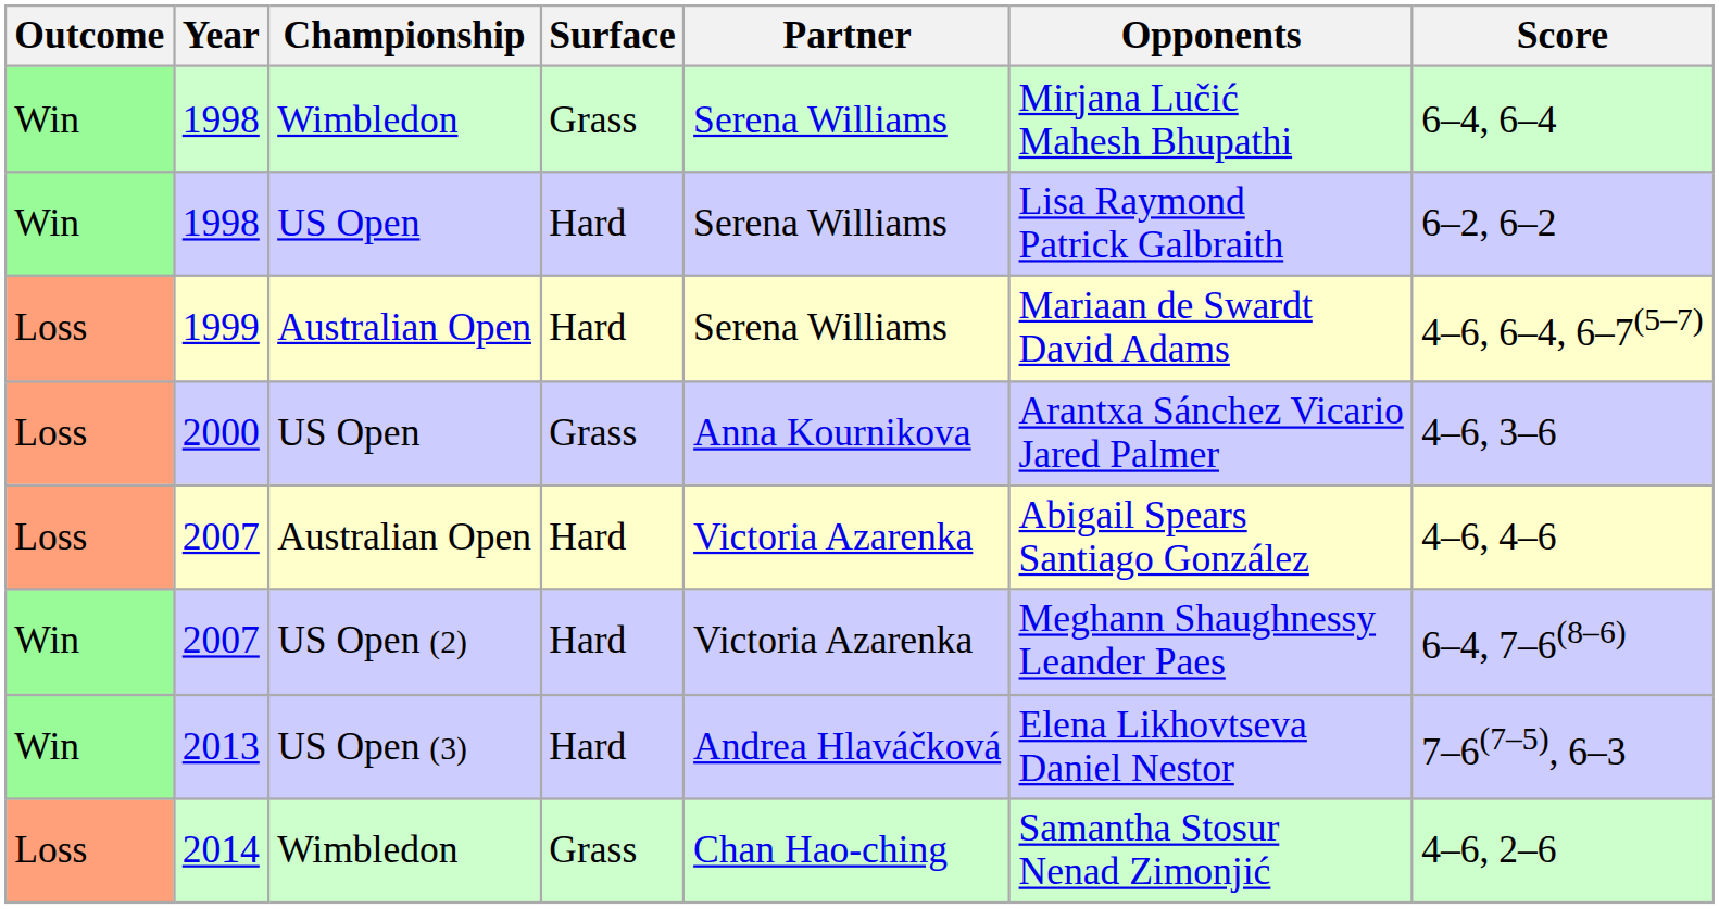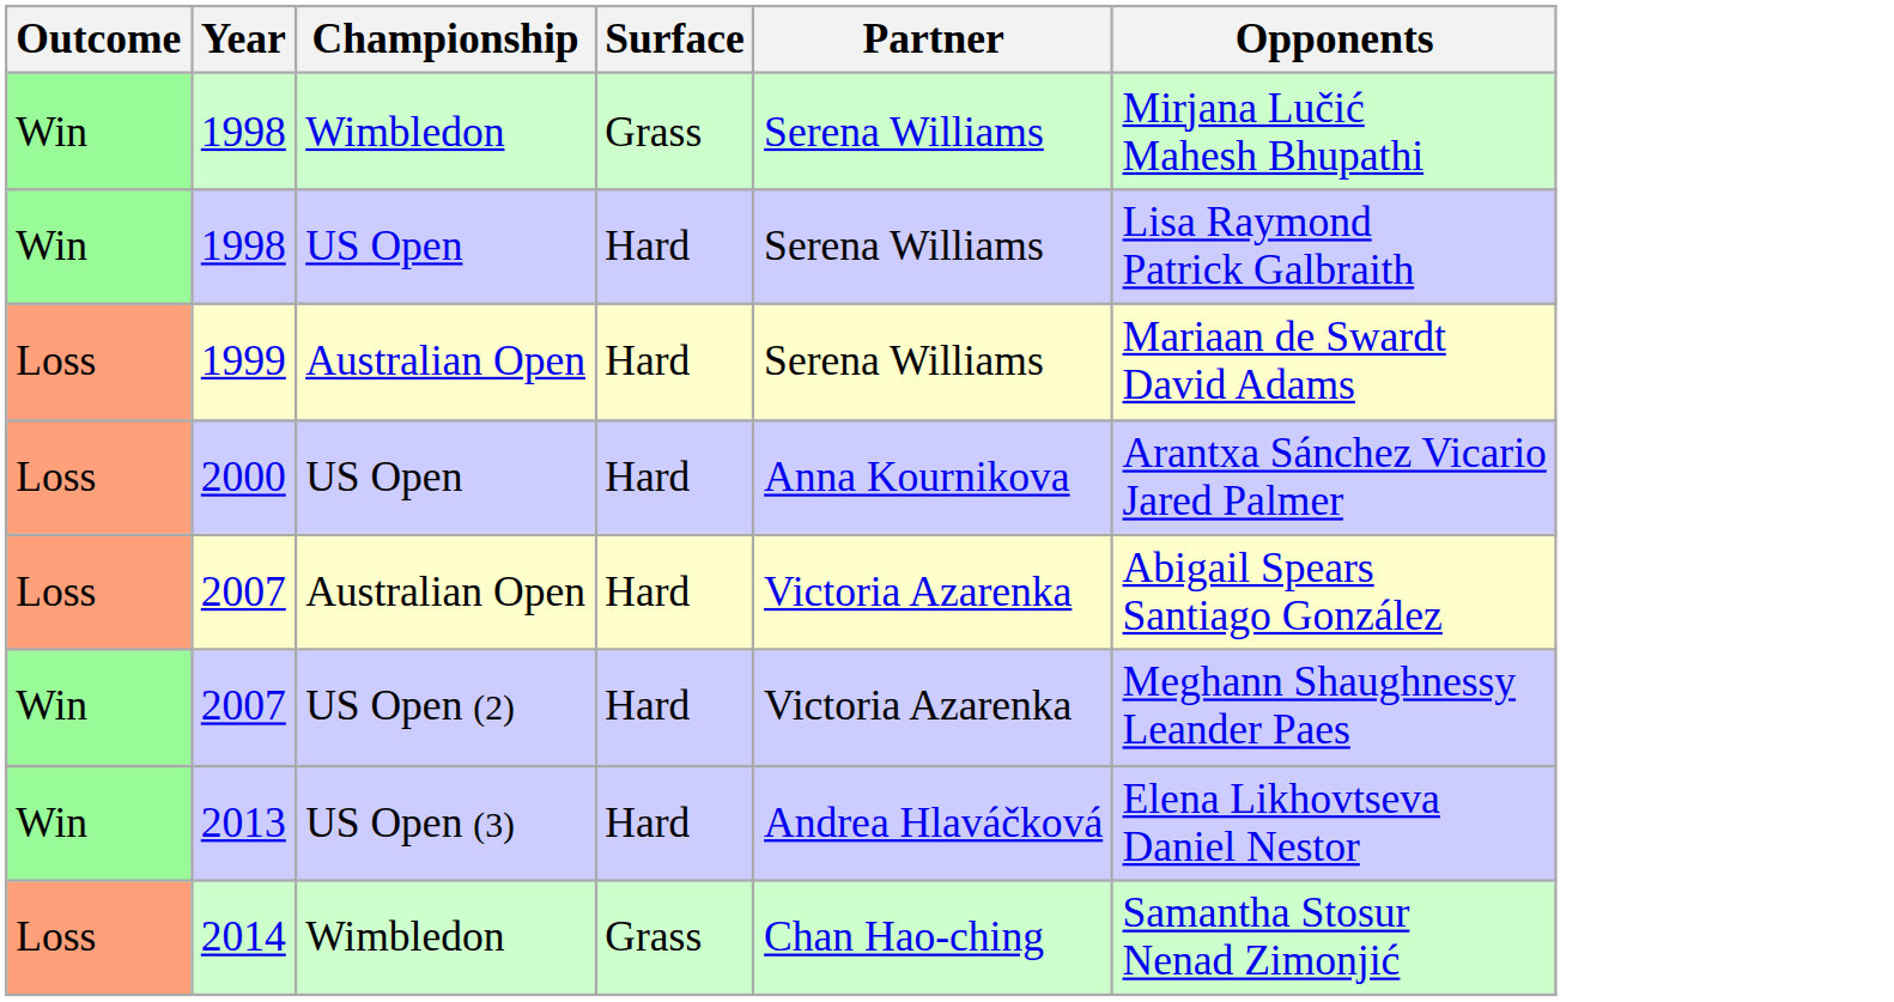- column: Score | 6–4, 6–4 | 6–2, 6–2 | 4–6, 6–4, 6–7(5–7) | 4–6, 3–6 | 4–6, 4–6 | 6–4, 7–6(8–6) | 7–6(7–5), 6–3 | 4–6, 2–6
2000 | Surface: Grass -> Hard
